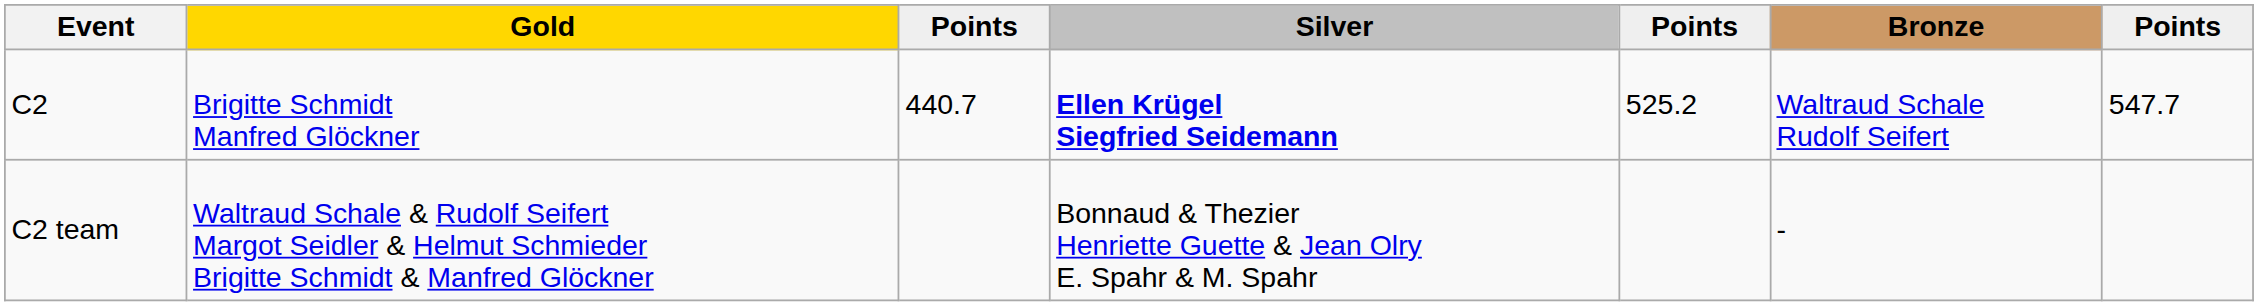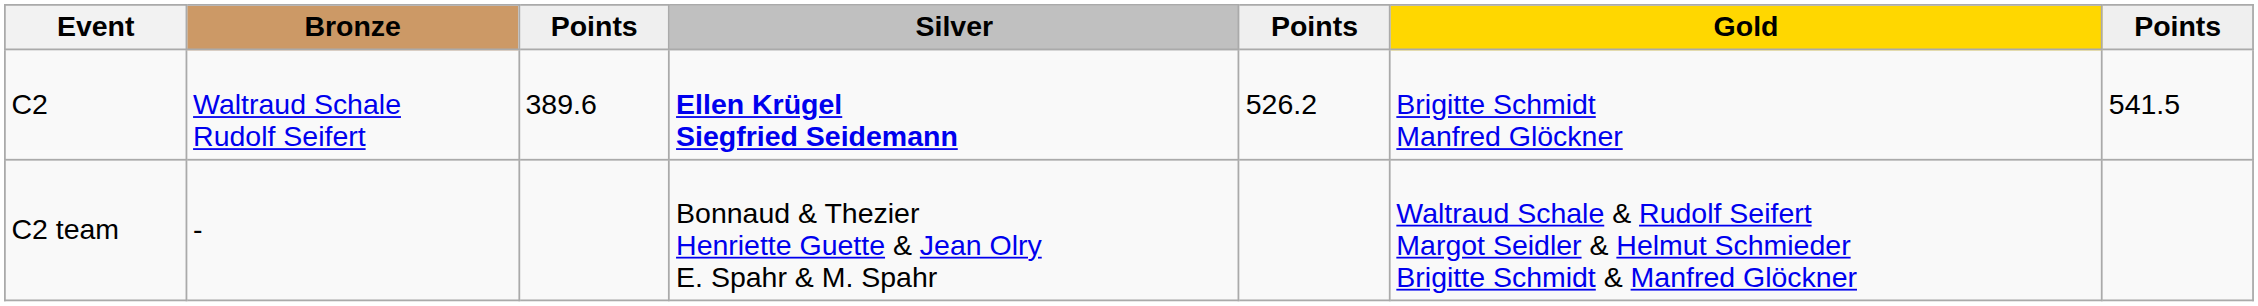columns swapped: Gold <-> Bronze
C2 | column 3: 440.7 -> 389.6
C2 | column 5: 525.2 -> 526.2
C2 | column 7: 547.7 -> 541.5
